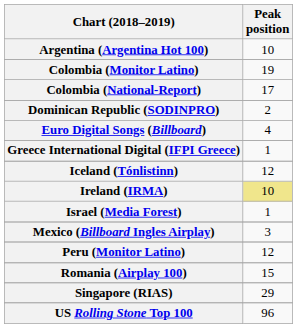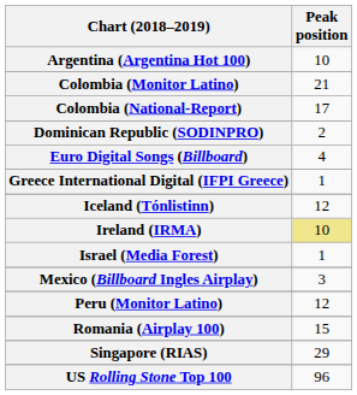Colombia (Monitor Latino) | Peak position: 19 -> 21
